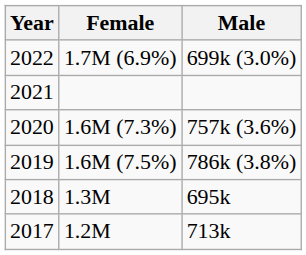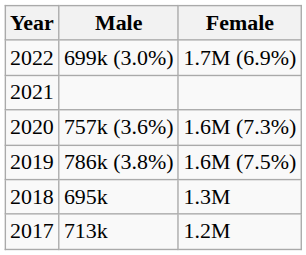columns swapped: Female <-> Male
